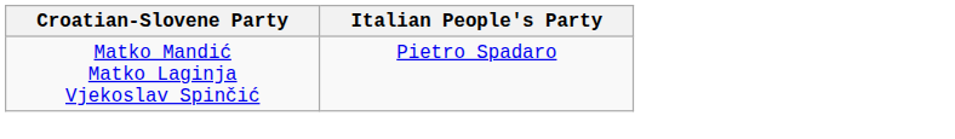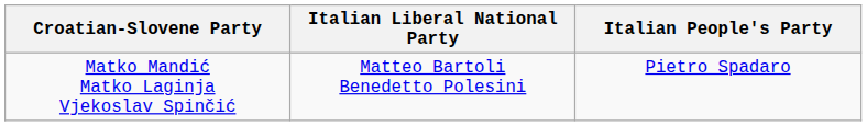+ column: Italian Liberal National Party | Matteo Bartoli Benedetto Polesini
